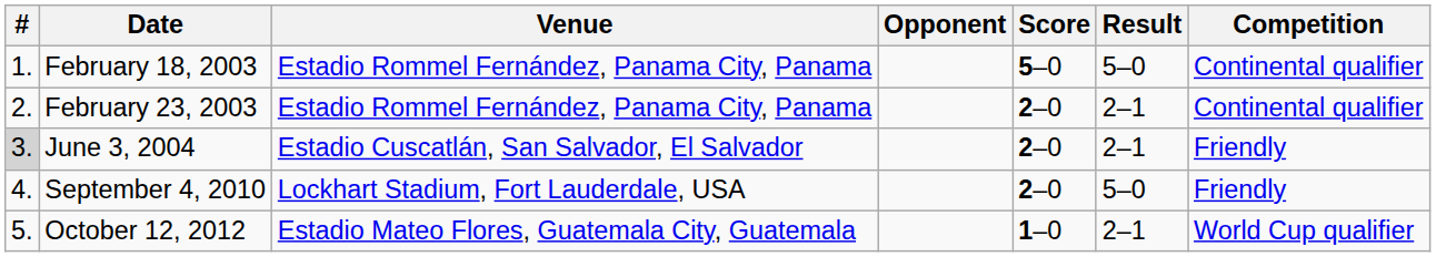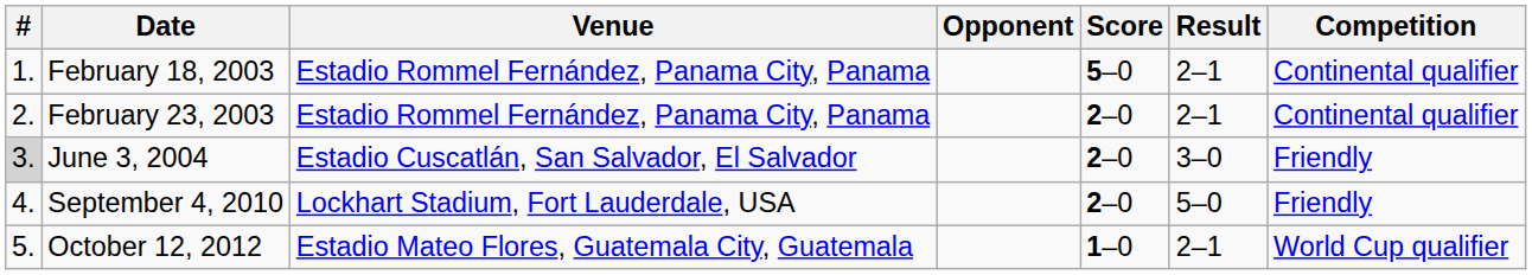February 18, 2003 | Result: 5–0 -> 2–1
June 3, 2004 | Result: 2–1 -> 3–0
